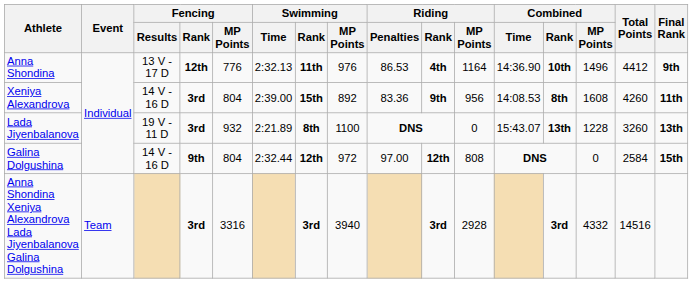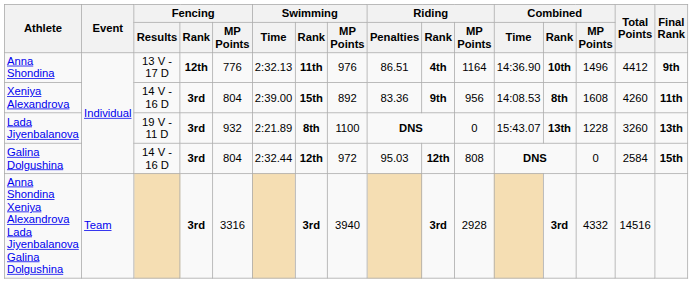Anna Shondina | Riding / Penalties: 86.53 -> 86.51
Galina Dolgushina | Fencing / Rank: 9th -> 3rd
Galina Dolgushina | Riding / Penalties: 97.00 -> 95.03
